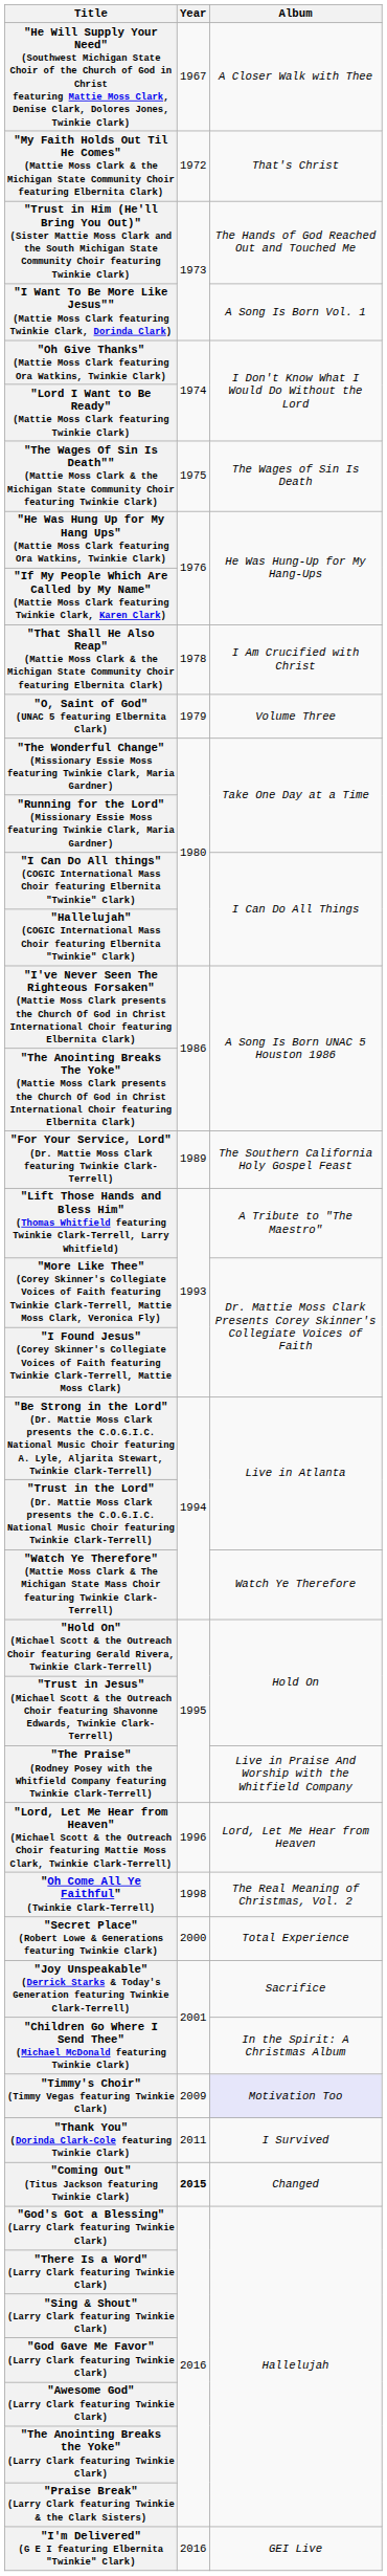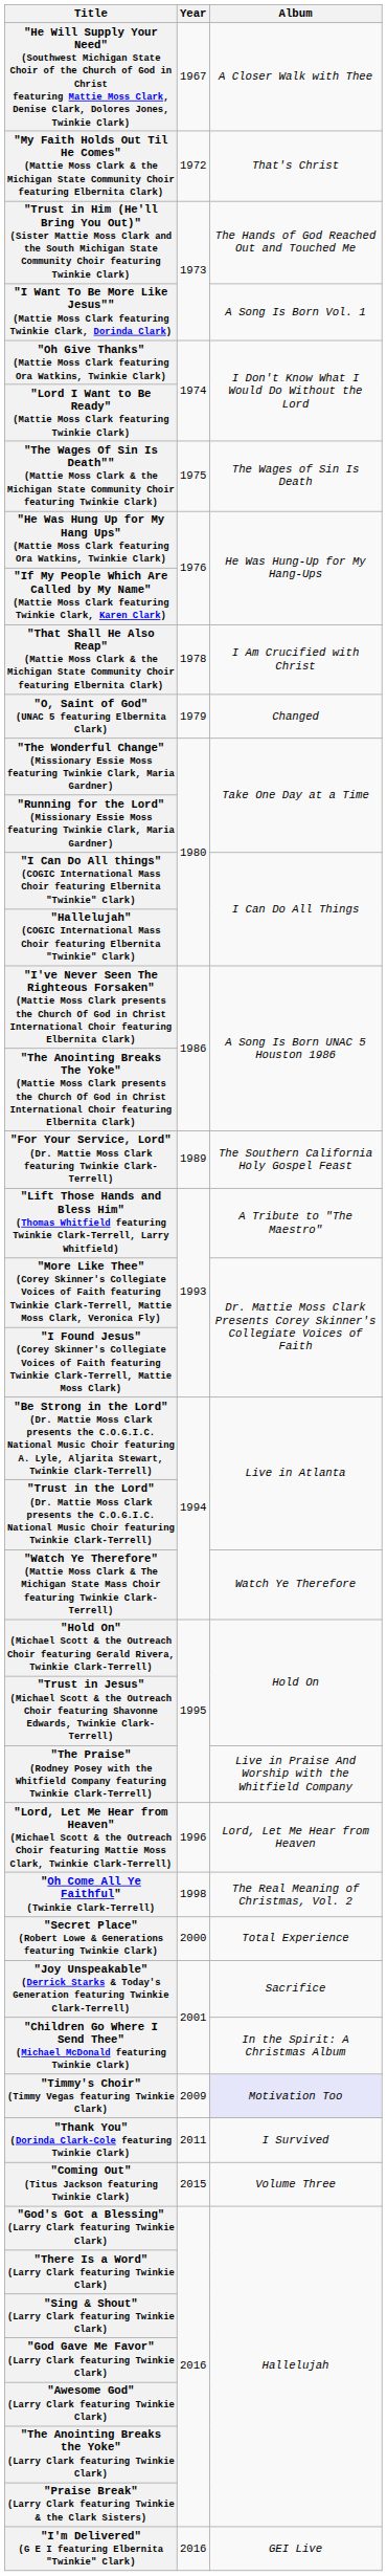"O, Saint of God" (UNAC 5 featuring Elbernita Clark) | Album: Volume Three -> Changed
"Coming Out" (Titus Jackson featuring Twinkie Clark) | Year: bold -> normal
"Coming Out" (Titus Jackson featuring Twinkie Clark) | Album: Changed -> Volume Three
